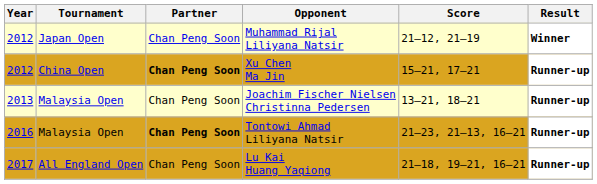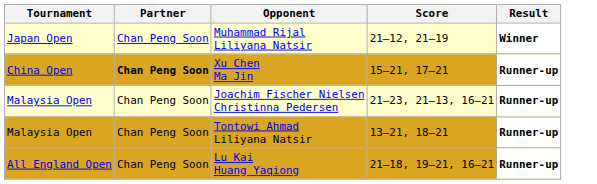- column: Year | 2012 | 2012 | 2013 | 2016 | 2017
Joachim Fischer Nielsen Christinna Pedersen | Score: 13–21, 18–21 -> 21–23, 21–13, 16–21
Tontowi Ahmad Liliyana Natsir | Partner: bold -> normal
Tontowi Ahmad Liliyana Natsir | Score: 21–23, 21–13, 16–21 -> 13–21, 18–21
